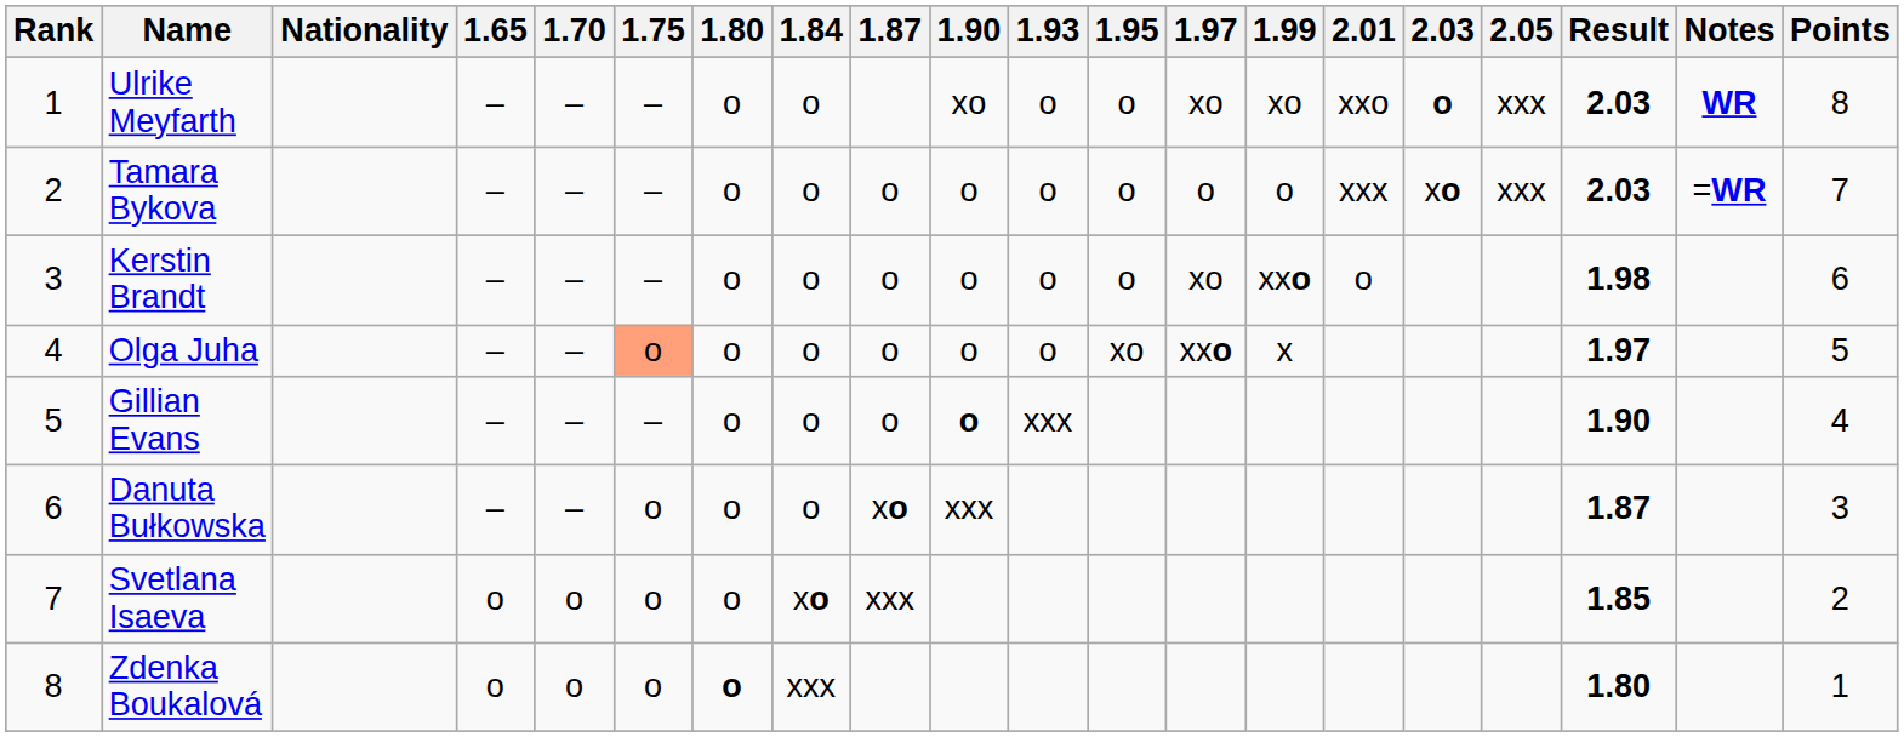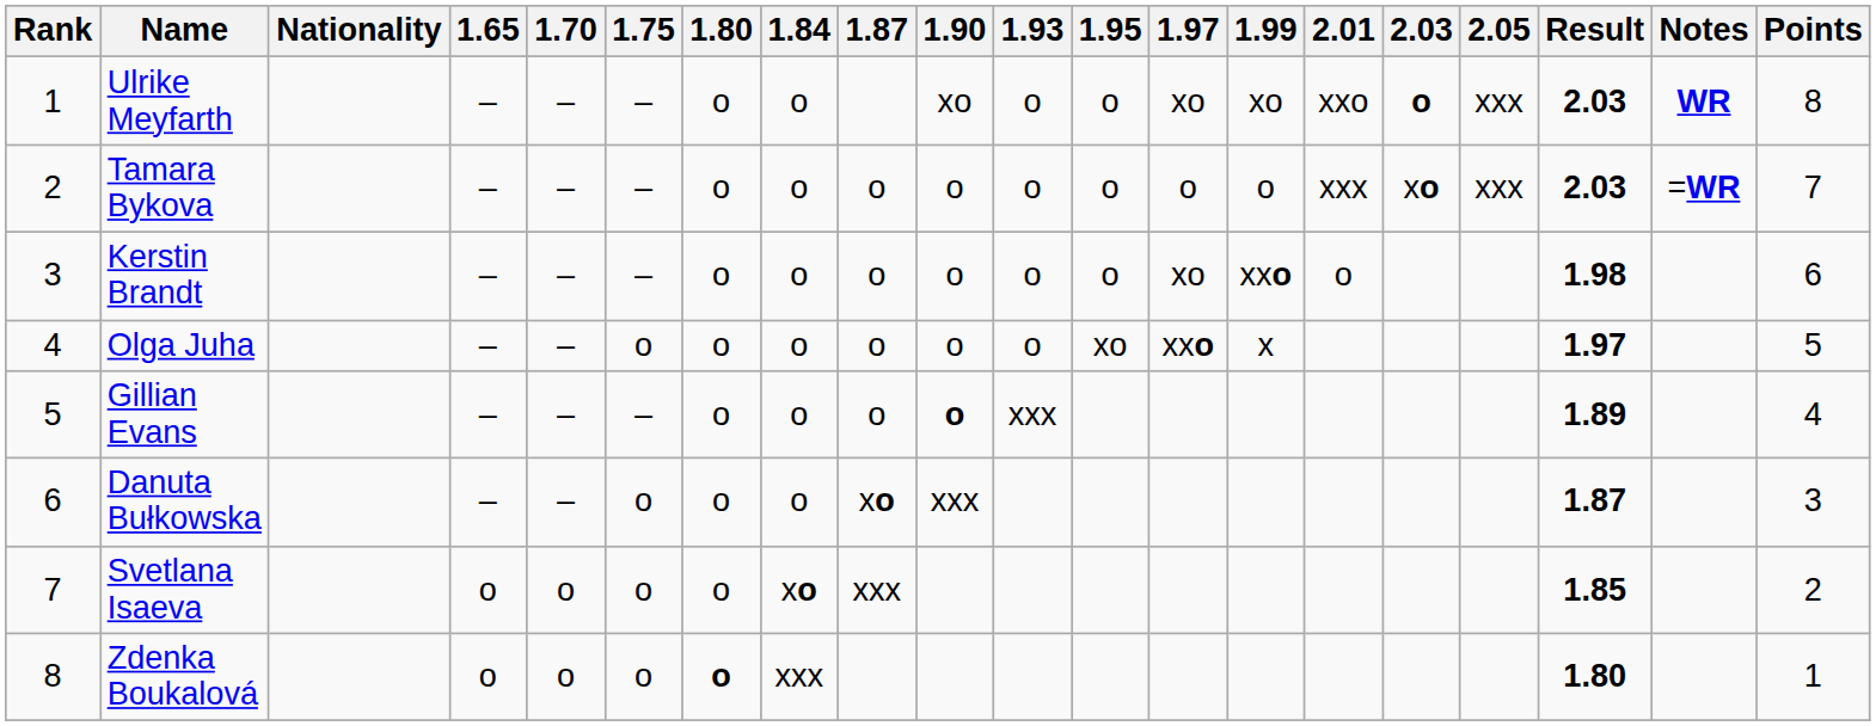Olga Juha | 1.75: lightsalmon background -> no background
Gillian Evans | Result: 1.90 -> 1.89
